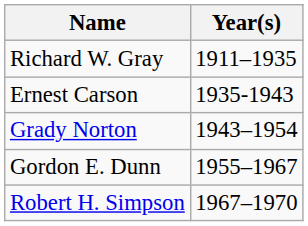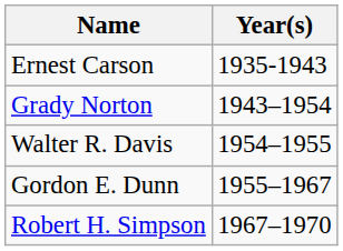- row: Richard W. Gray | 1911–1935
+ row: Walter R. Davis | 1954–1955
